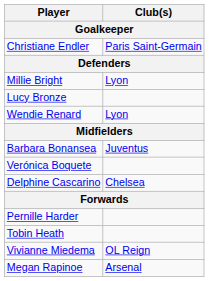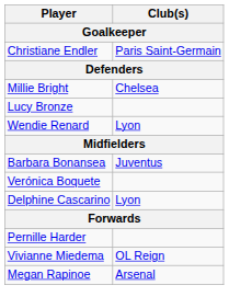Millie Bright | Club(s): Lyon -> Chelsea
Delphine Cascarino | Club(s): Chelsea -> Lyon
- row: Tobin Heath
